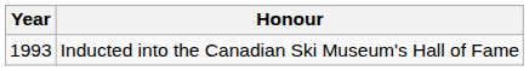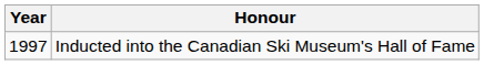Inducted into the Canadian Ski Museum's Hall of Fame | Year: 1993 -> 1997
